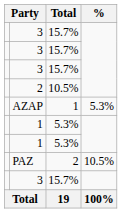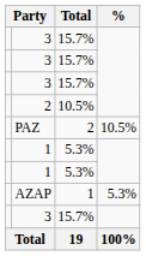rows swapped: PAZ <-> AZAP
